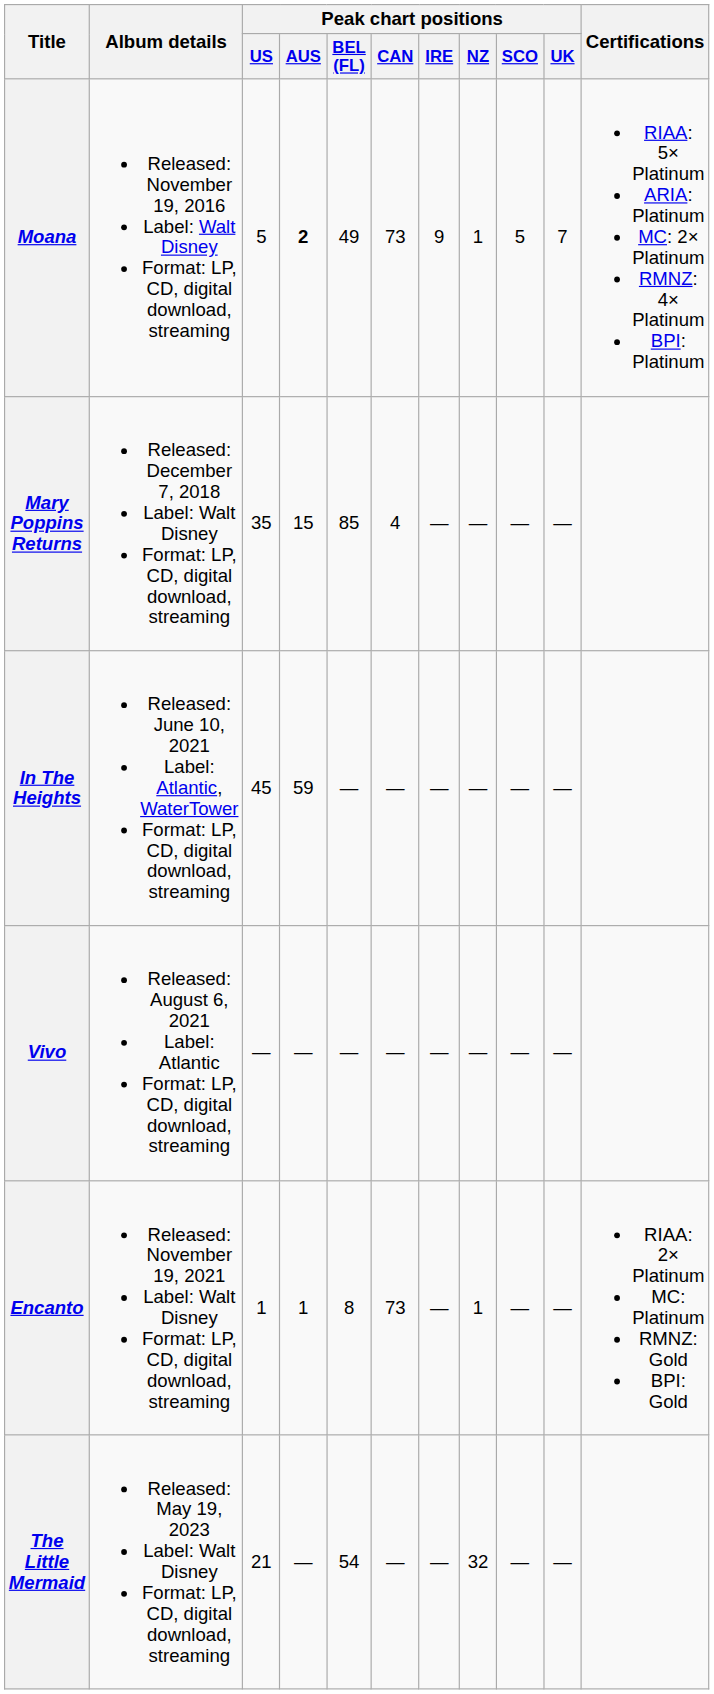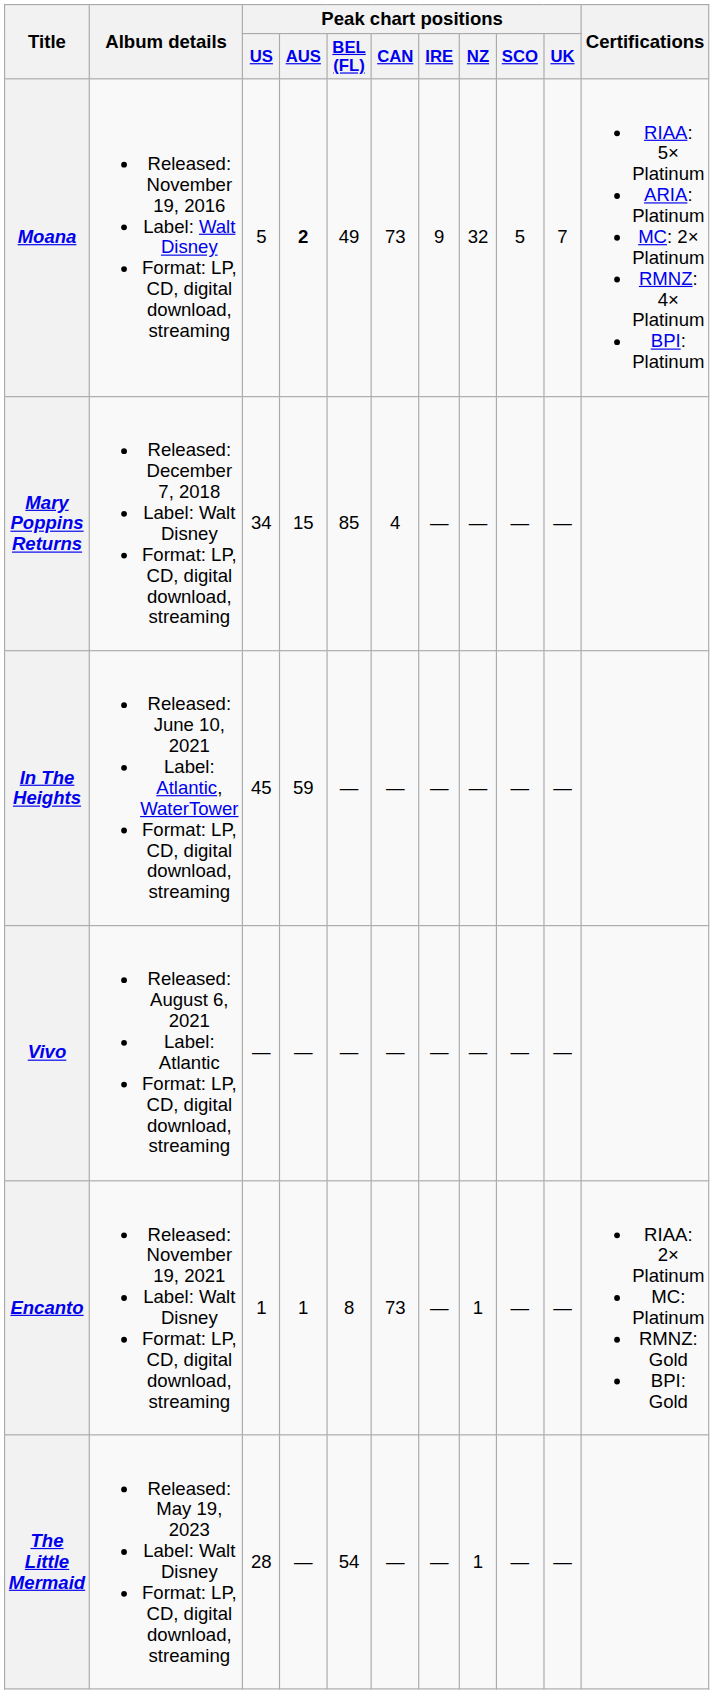Moana | Peak chart positions / NZ: 1 -> 32
Mary Poppins Returns | Peak chart positions / US: 35 -> 34
The Little Mermaid | Peak chart positions / US: 21 -> 28
The Little Mermaid | Peak chart positions / NZ: 32 -> 1
